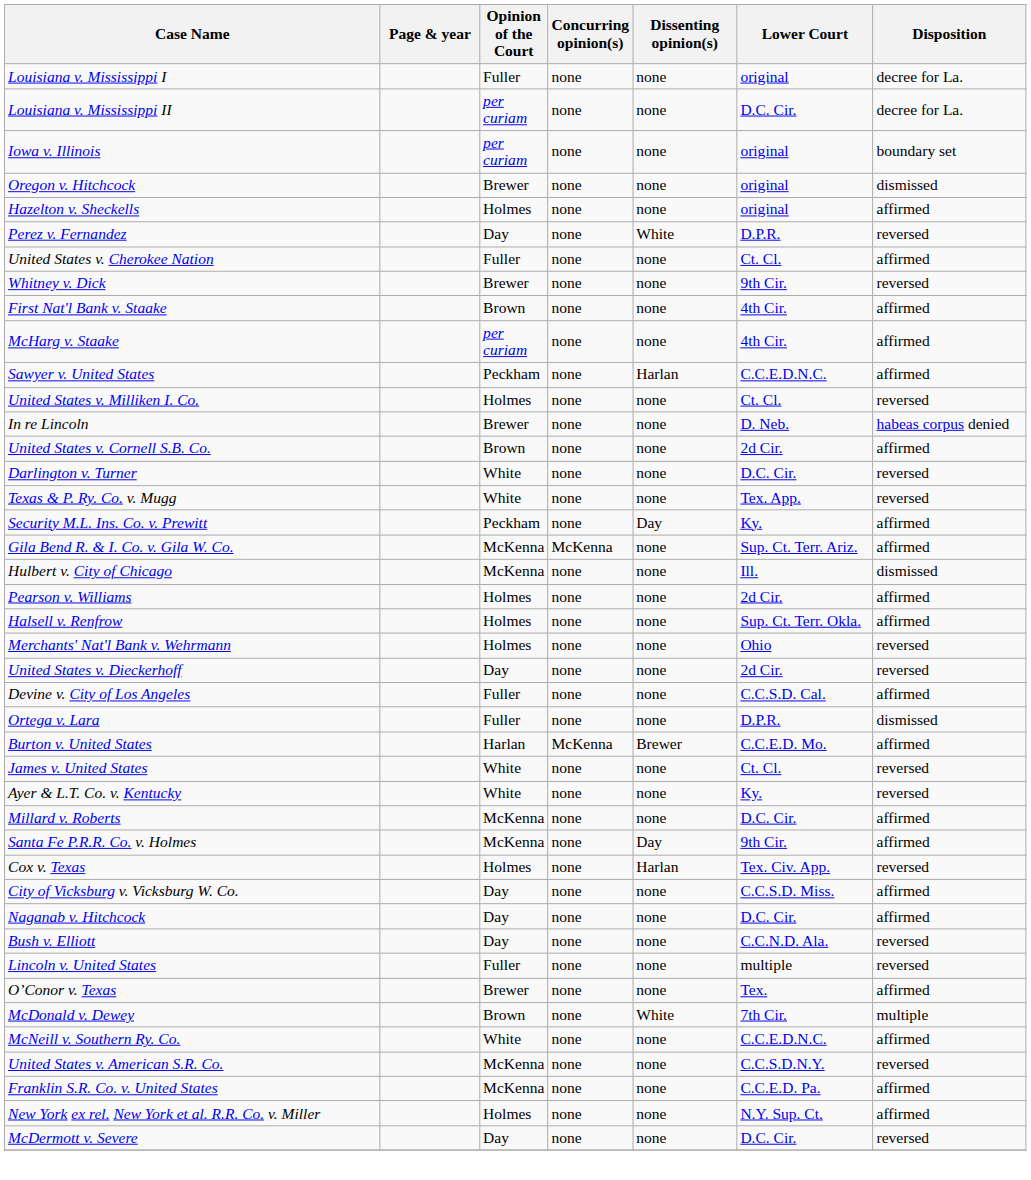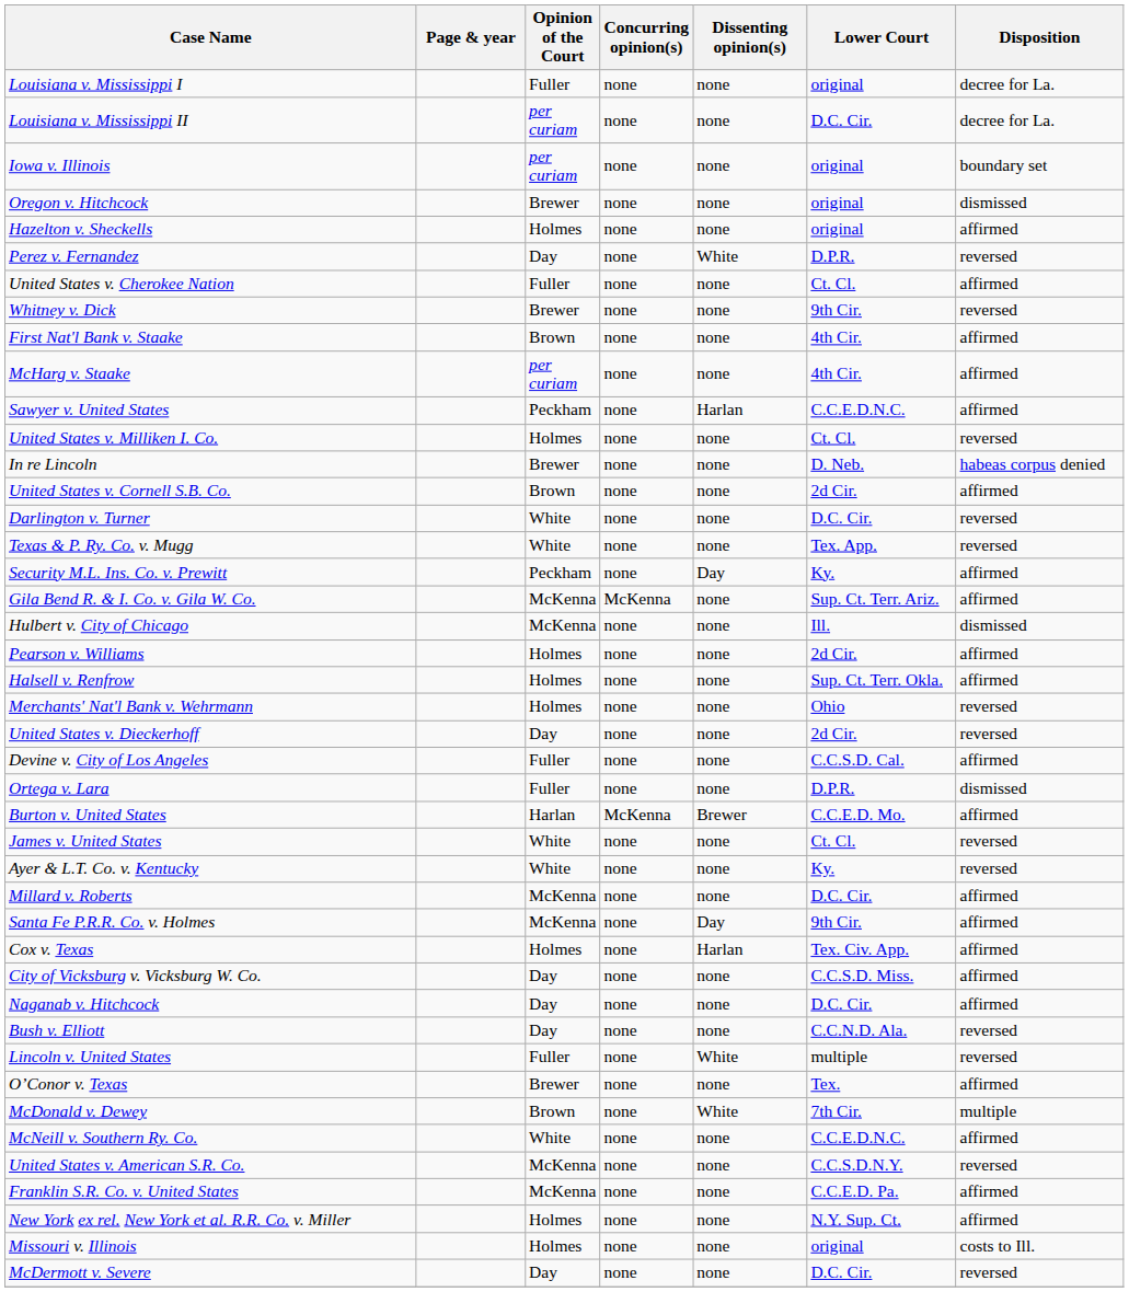Cox v. Texas | Disposition: reversed -> affirmed
Lincoln v. United States | Dissenting opinion(s): none -> White
+ row: Missouri v. Illinois | Holmes | none | none | original | costs to Ill.
